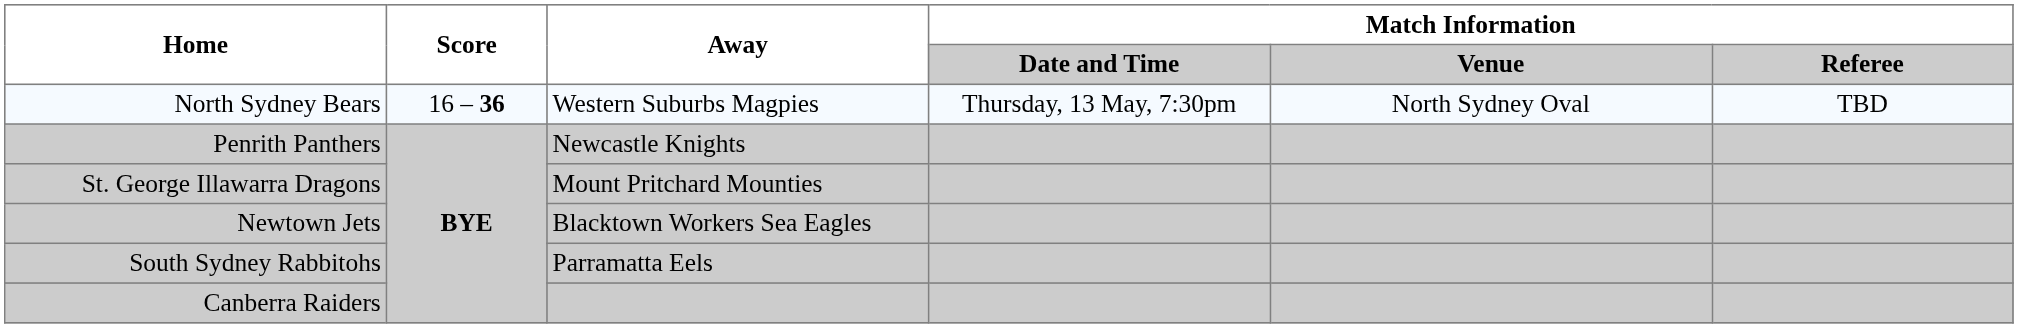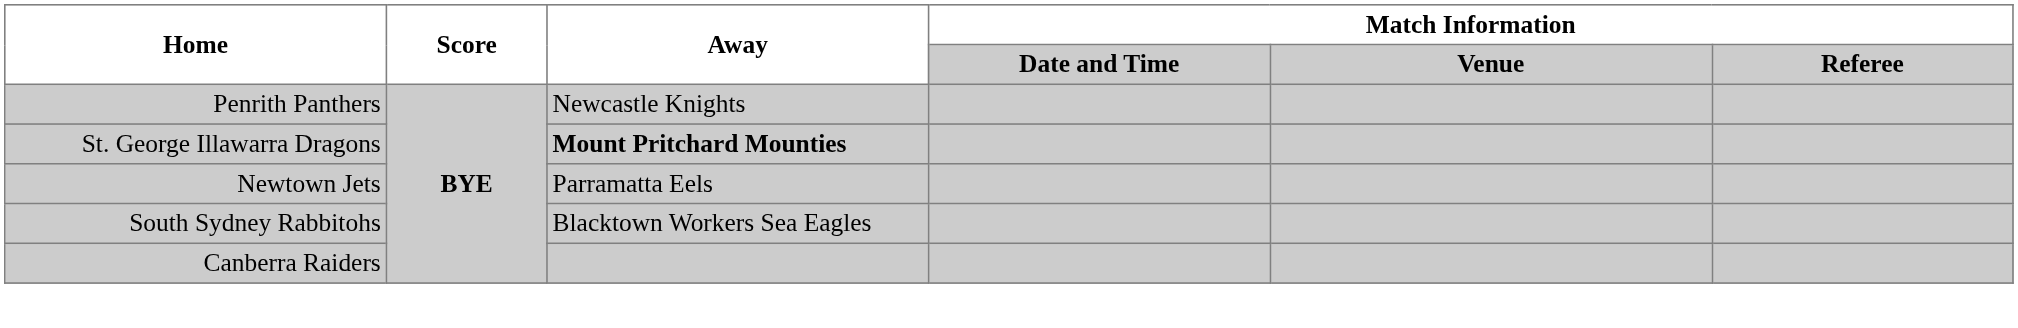- row: North Sydney Bears | 16 – 36 | Western Suburbs Magpies | Thursday, 13 May, 7:30pm | North Sydney Oval | TBD
St. George Illawarra Dragons | Away: normal -> bold
Newtown Jets | Away: Blacktown Workers Sea Eagles -> Parramatta Eels
South Sydney Rabbitohs | Away: Parramatta Eels -> Blacktown Workers Sea Eagles
